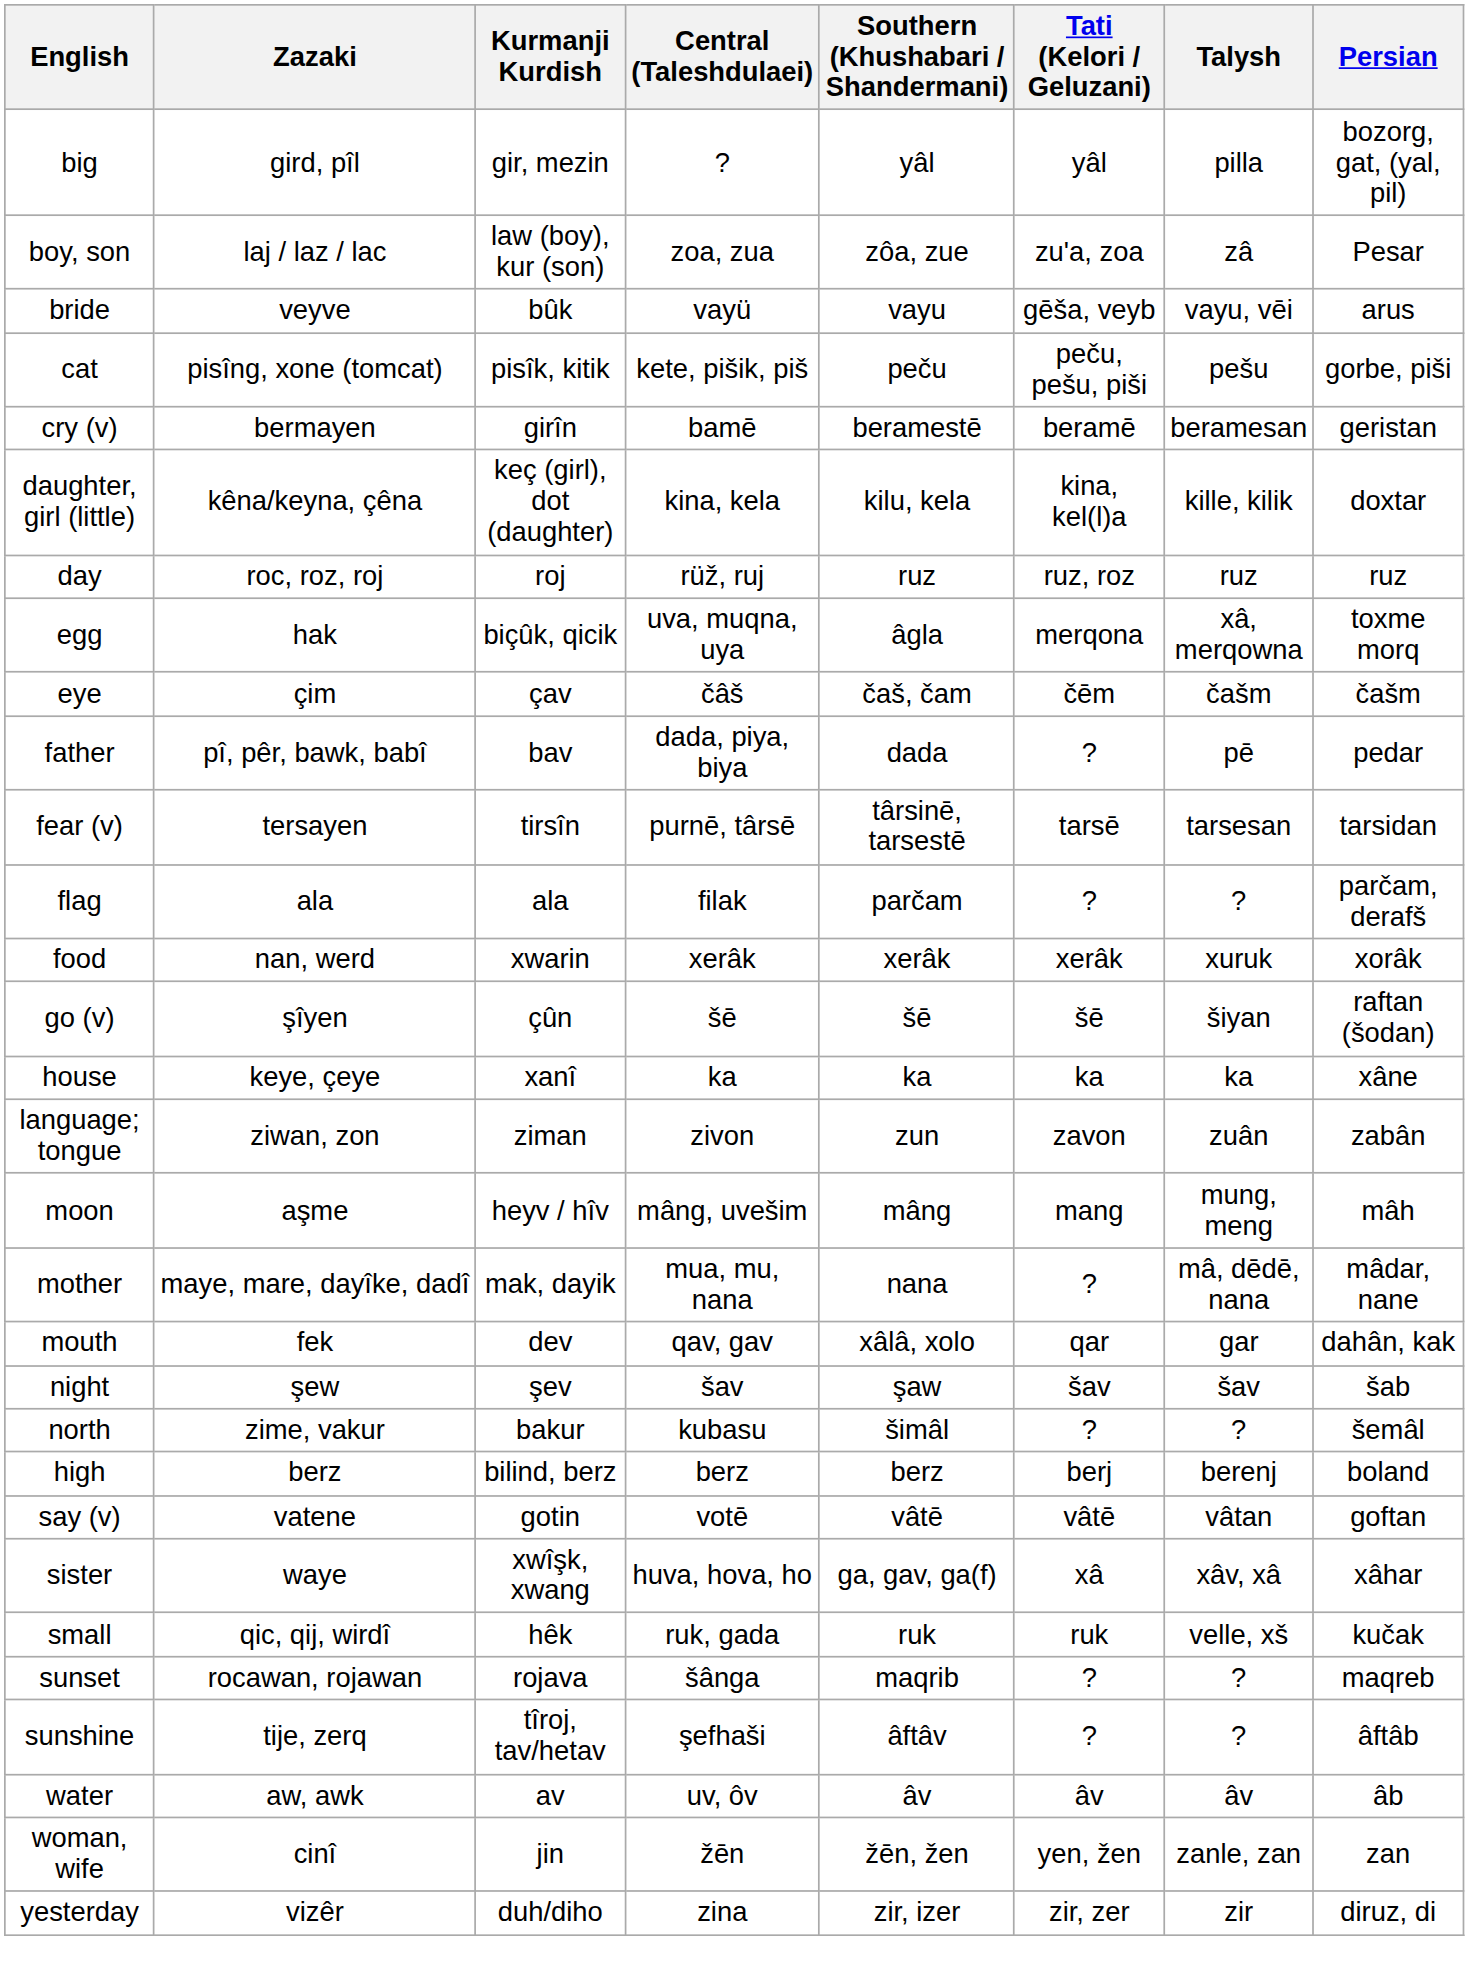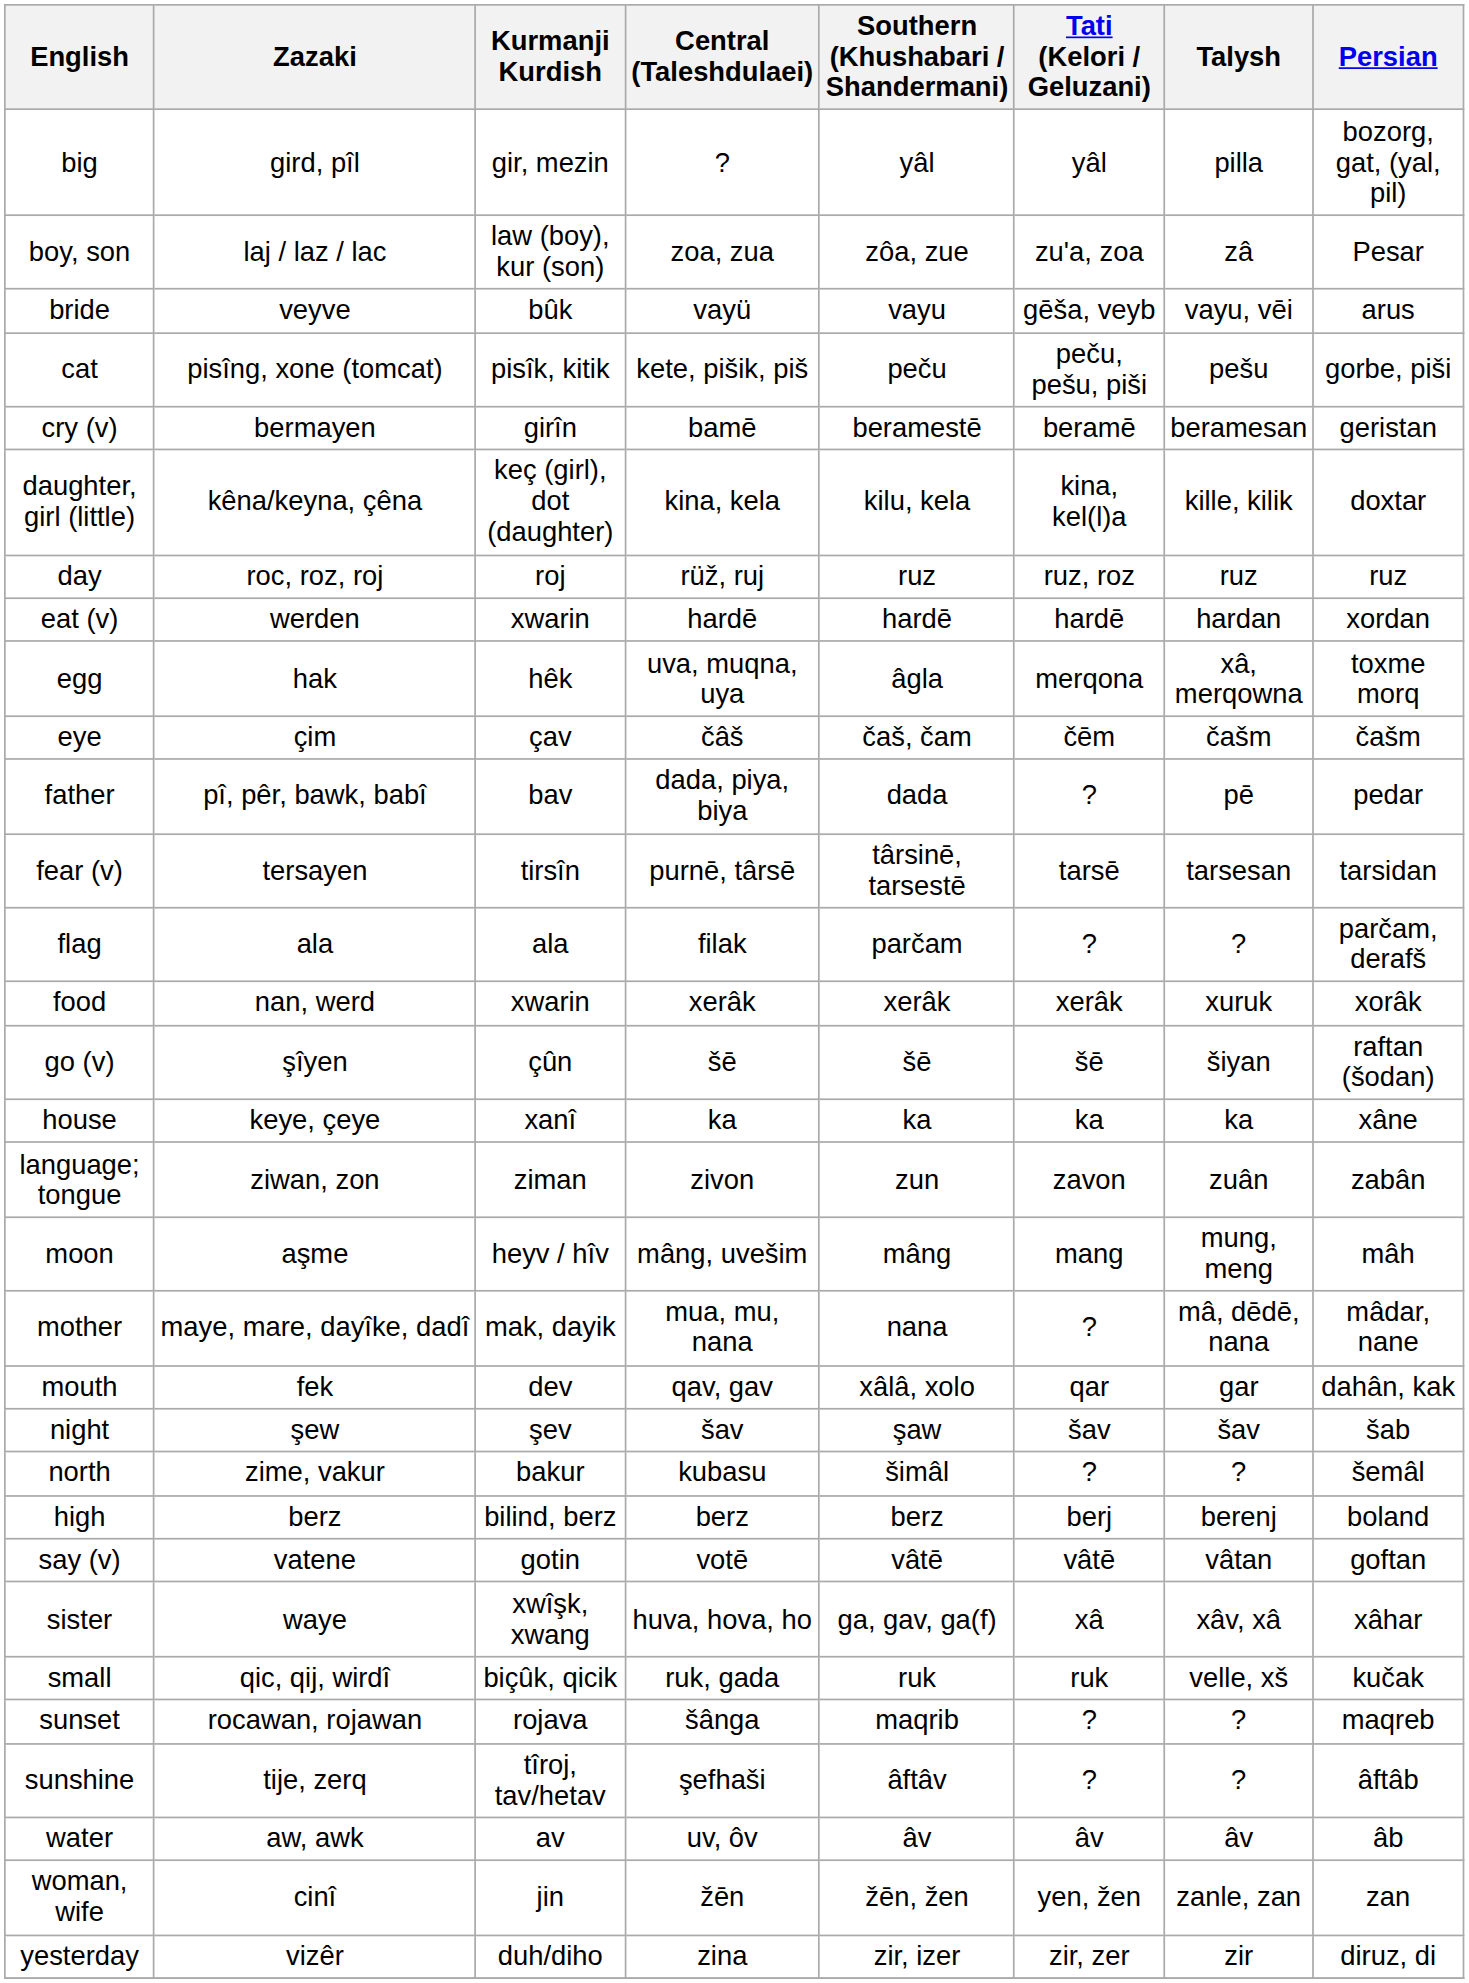+ row: eat (v) | werden | xwarin | hardē | hardē | hardē | hardan | xordan
egg | Kurmanji Kurdish: biçûk, qicik -> hêk
small | Kurmanji Kurdish: hêk -> biçûk, qicik
